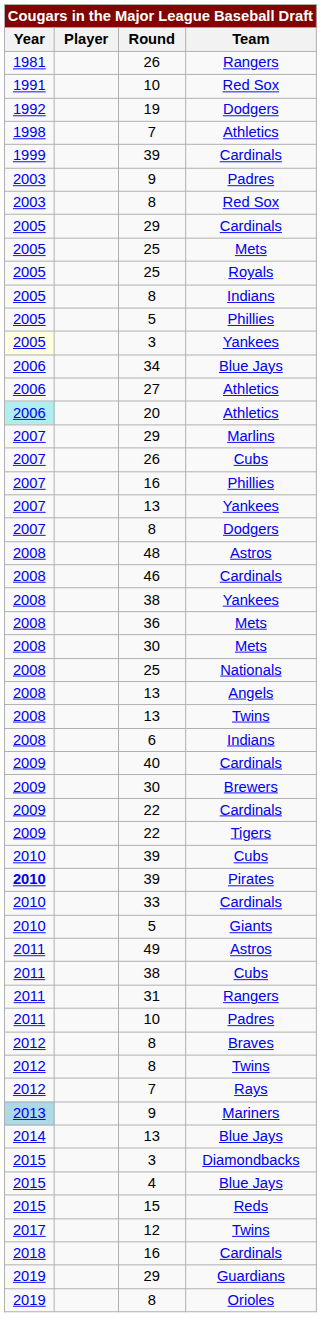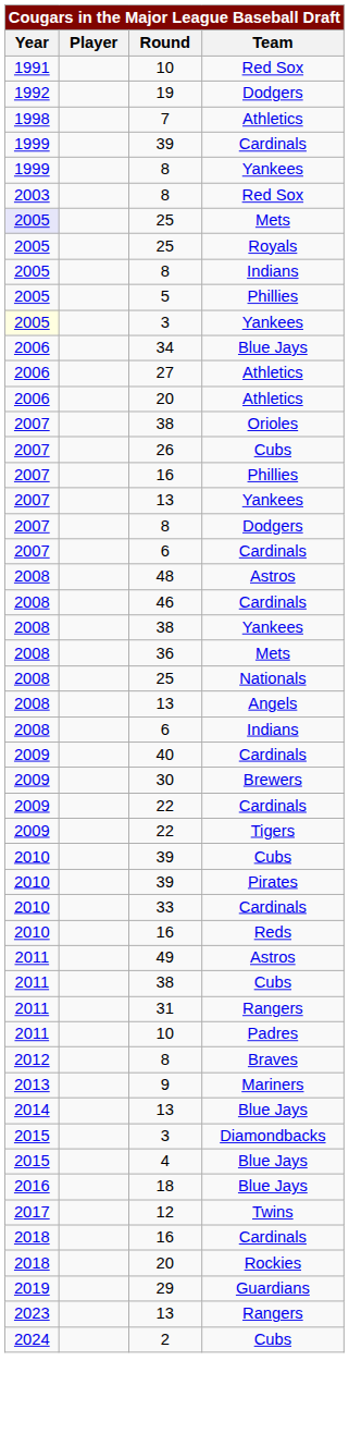- row: 1981 | 26 | Rangers
+ row: 1999 | 8 | Yankees
- row: 2003 | 9 | Padres
- row: 2005 | 29 | Cardinals
25 / Mets | Year: no background -> lavender background
20 / Athletics | Year: paleturquoise background -> no background
+ row: 2007 | 38 | Orioles
- row: 2007 | 29 | Marlins
+ row: 2007 | 6 | Cardinals
- row: 2008 | 30 | Mets
- row: 2008 | 13 | Twins
39 / Pirates | Year: bold -> normal
+ row: 2010 | 16 | Reds
- row: 2010 | 5 | Giants
- row: 2012 | 8 | Twins
- row: 2012 | 7 | Rays
9 / Mariners | Year: lightblue background -> no background
- row: 2015 | 15 | Reds
+ row: 2016 | 18 | Blue Jays
+ row: 2018 | 20 | Rockies
- row: 2019 | 8 | Orioles
+ row: 2023 | 13 | Rangers
+ row: 2024 | 2 | Cubs
